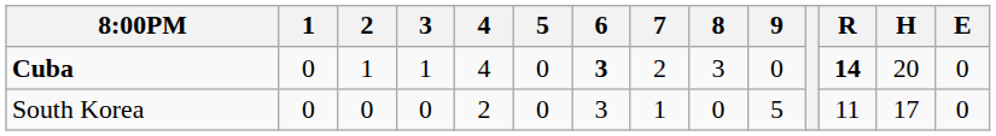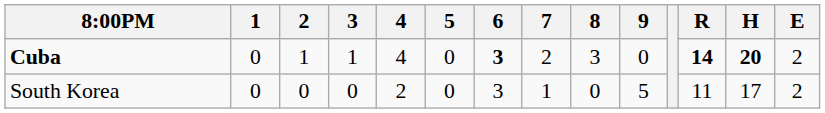Cuba | H: normal -> bold
Cuba | E: 0 -> 2
South Korea | E: 0 -> 2
